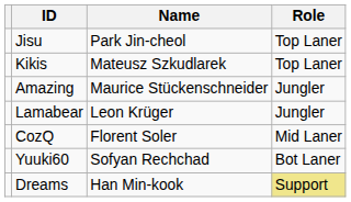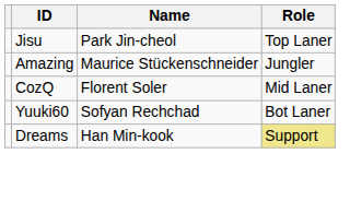- row: Kikis | Mateusz Szkudlarek | Top Laner
- row: Lamabear | Leon Krüger | Jungler
